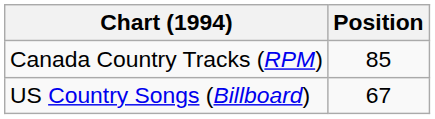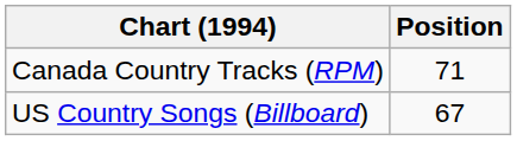Canada Country Tracks (RPM) | Position: 85 -> 71
